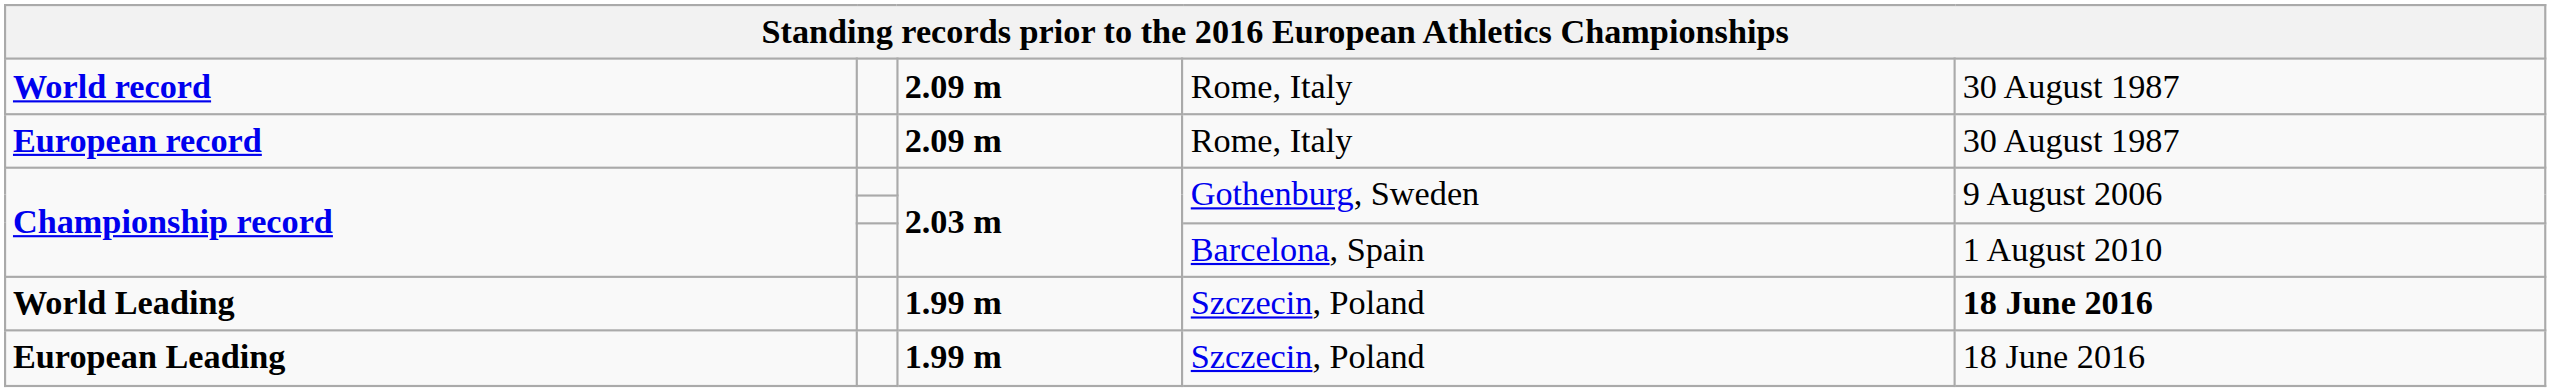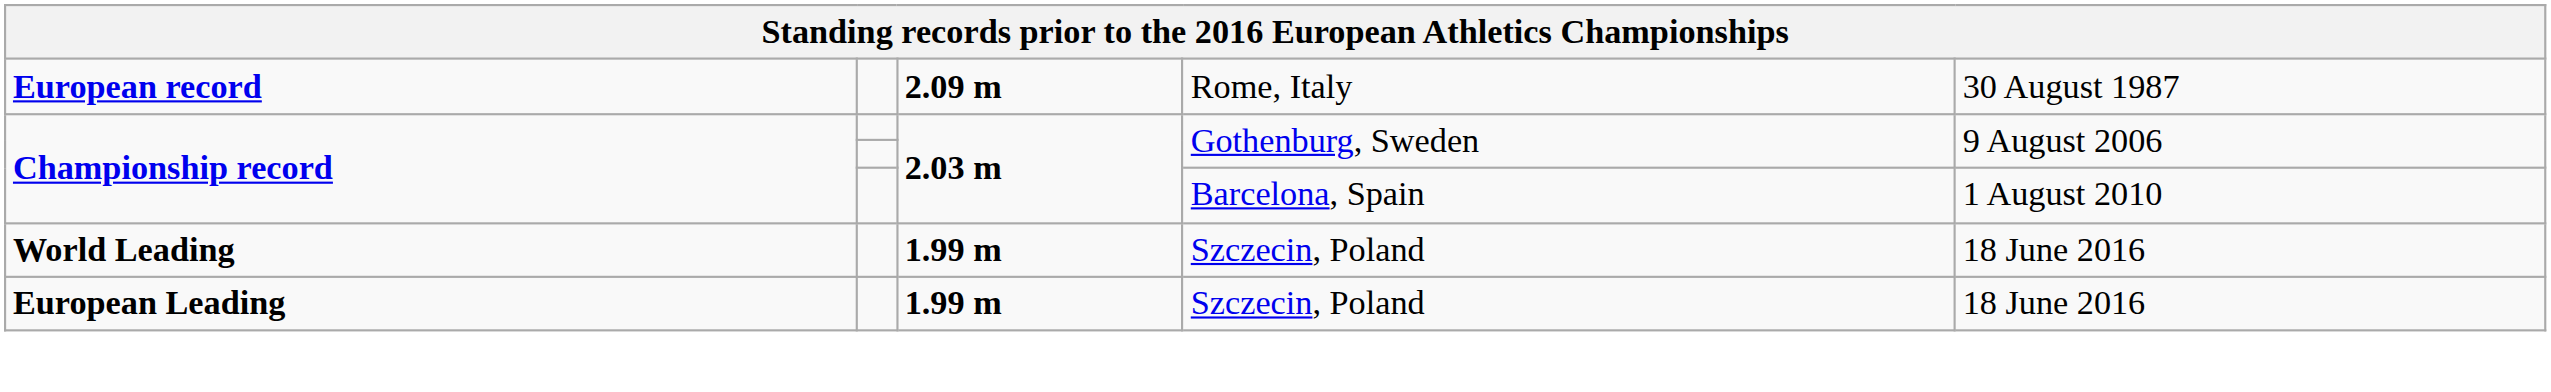- row: World record | 2.09 m | Rome, Italy | 30 August 1987
World Leading | column 5: bold -> normal
